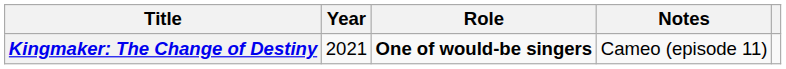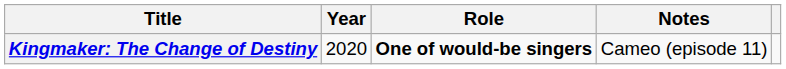Kingmaker: The Change of Destiny | Year: 2021 -> 2020
